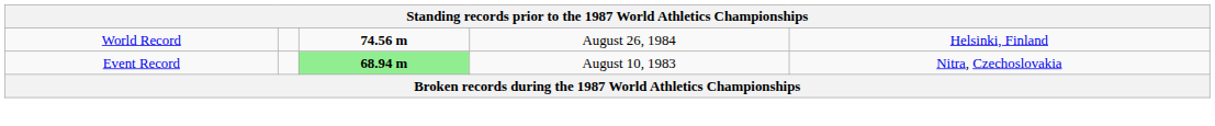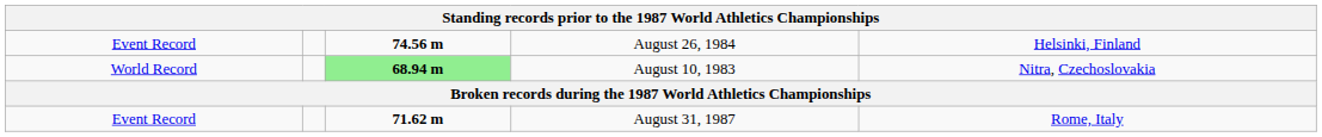August 26, 1984 | column 1: World Record -> Event Record
August 10, 1983 | column 1: Event Record -> World Record
+ row: Event Record | 71.62 m | August 31, 1987 | Rome, Italy
